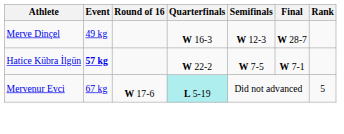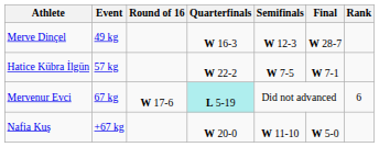Hatice Kübra İlgün | Event: bold -> normal
Mervenur Evci | Rank: 5 -> 6
+ row: Nafia Kuş | +67 kg | W 20-0 | W 11-10 | W 5-0
